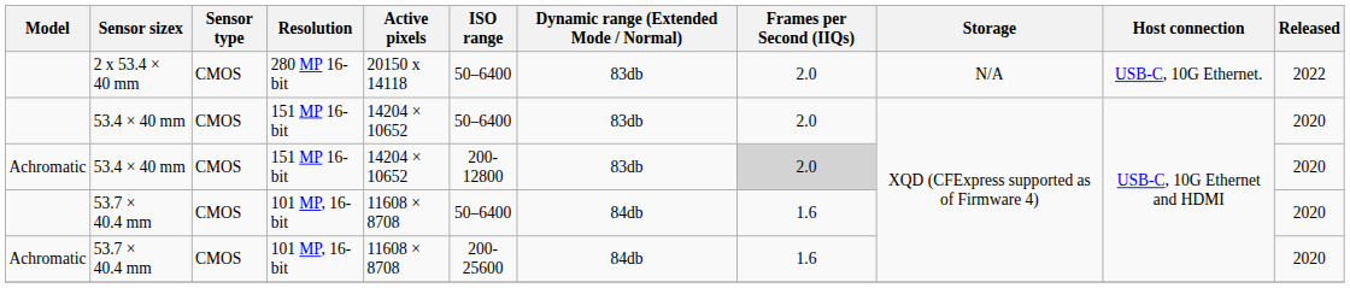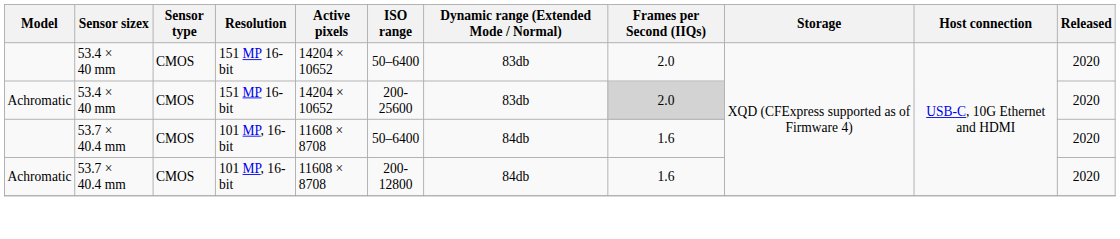- row: 2 x 53.4 × 40 mm | CMOS | 280 MP 16-bit | 20150 x 14118 | 50–6400 | 83db | 2.0 | N/A | USB-C, 10G Ethernet. | 2022
Achromatic / 53.4 × 40 mm | ISO range: 200-12800 -> 200-25600
Achromatic / 53.7 × 40.4 mm | ISO range: 200-25600 -> 200-12800
